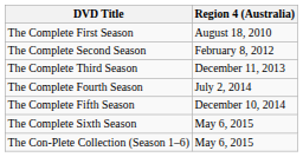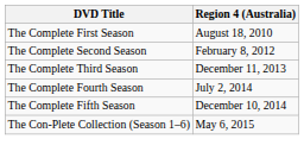- row: The Complete Sixth Season | May 6, 2015
